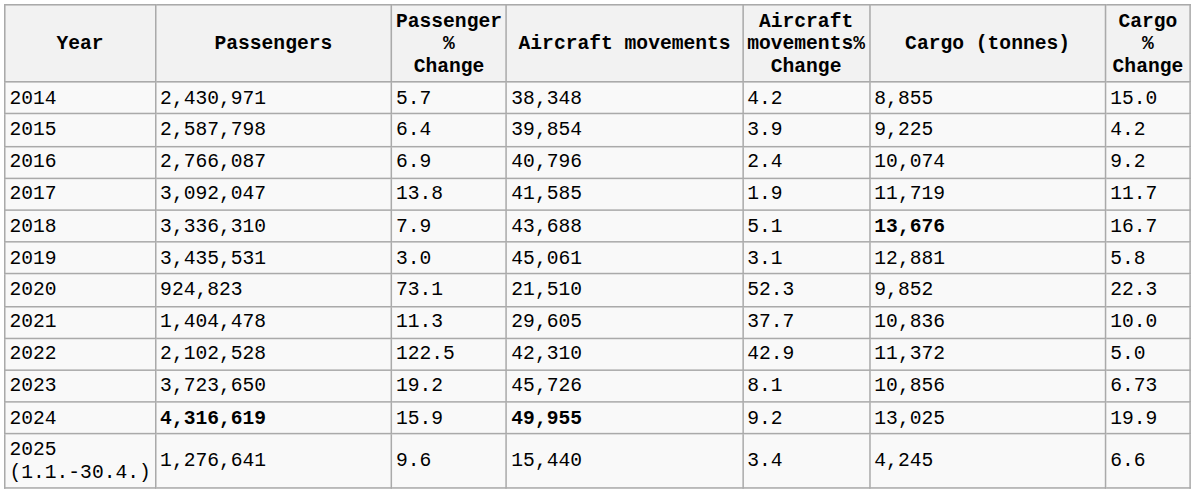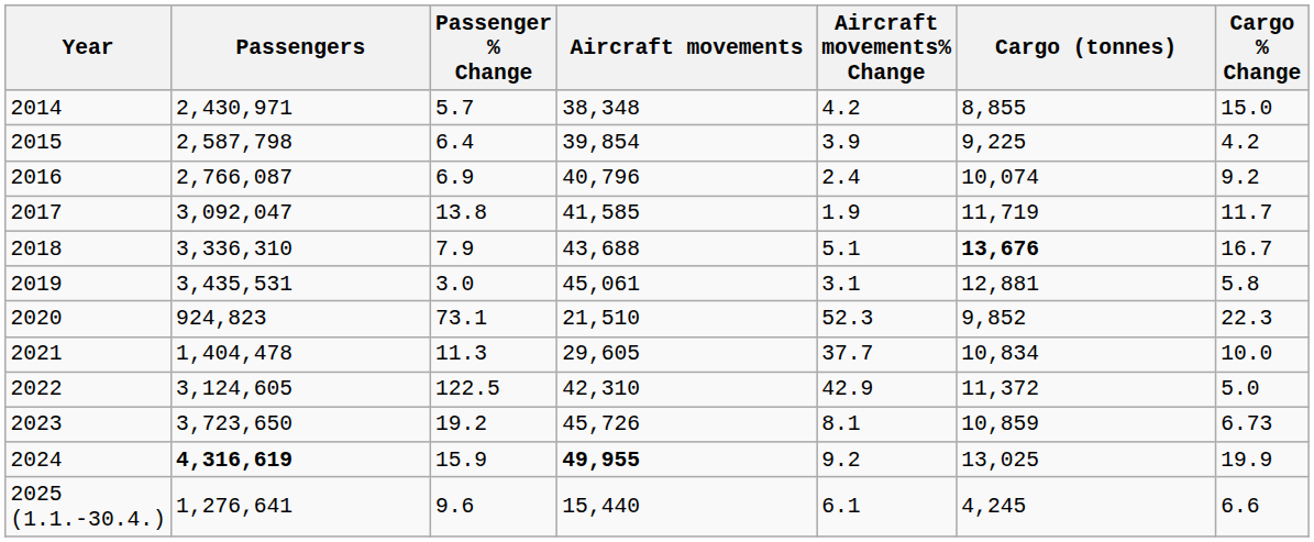2021 | Cargo (tonnes): 10,836 -> 10,834
2022 | Passengers: 2,102,528 -> 3,124,605
2023 | Cargo (tonnes): 10,856 -> 10,859
2025 (1.1.-30.4.) | Aircraft movements% Change: 3.4 -> 6.1
